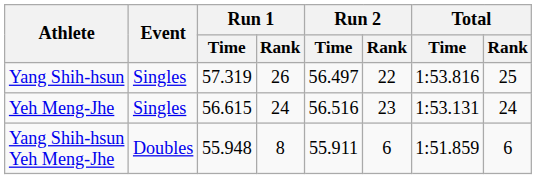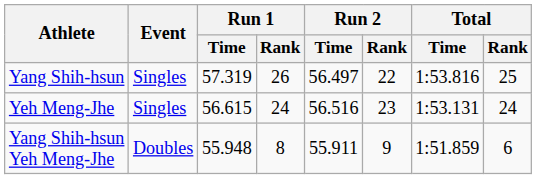Yang Shih-hsun Yeh Meng-Jhe | Run 2 / Rank: 6 -> 9
